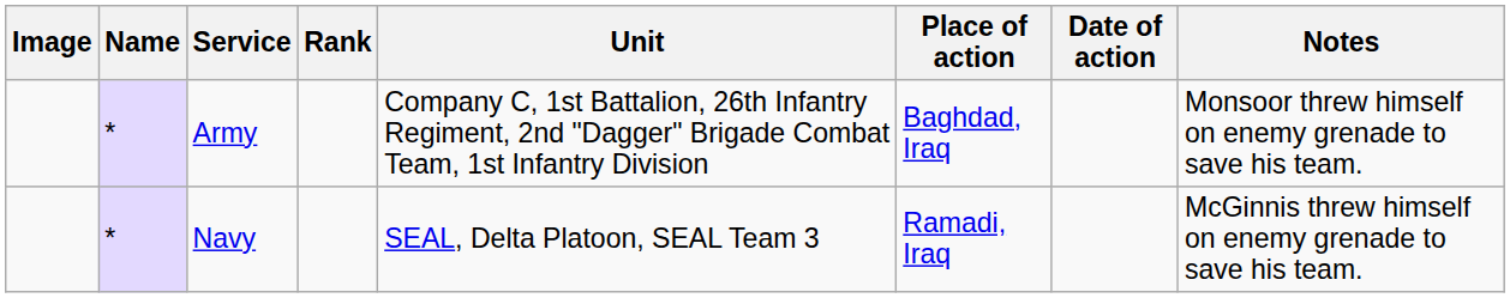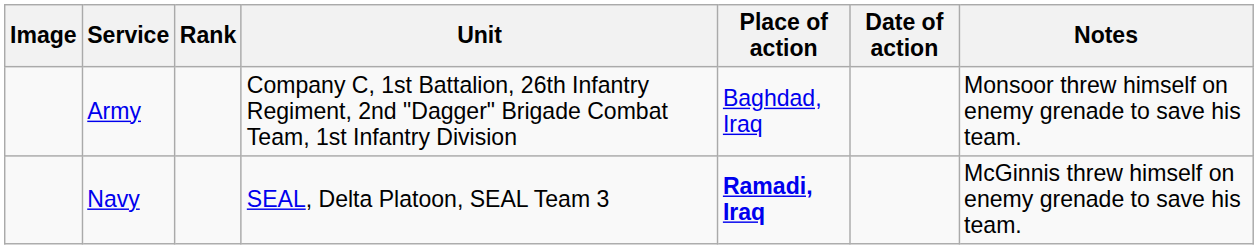- column: Name | * | *
Navy | Place of action: normal -> bold
